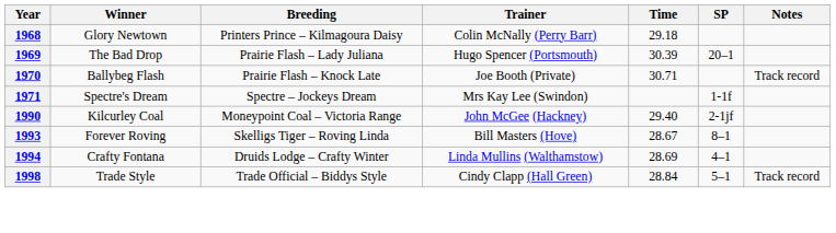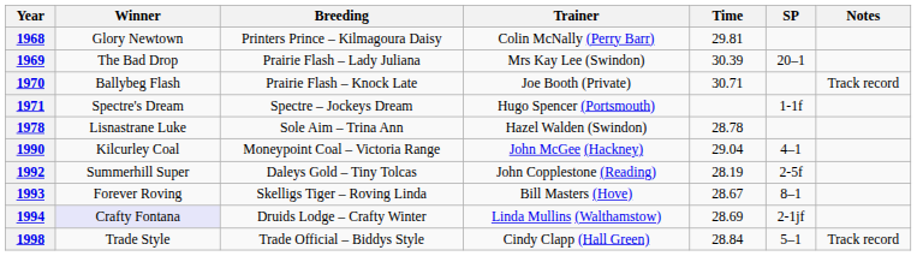1968 | Time: 29.18 -> 29.81
1969 | Trainer: Hugo Spencer (Portsmouth) -> Mrs Kay Lee (Swindon)
1971 | Trainer: Mrs Kay Lee (Swindon) -> Hugo Spencer (Portsmouth)
+ row: 1978 | Lisnastrane Luke | Sole Aim – Trina Ann | Hazel Walden (Swindon) | 28.78
1990 | Time: 29.40 -> 29.04
1990 | SP: 2-1jf -> 4–1
+ row: 1992 | Summerhill Super | Daleys Gold – Tiny Tolcas | John Copplestone (Reading) | 28.19 | 2-5f
1994 | Winner: no background -> lavender background
1994 | SP: 4–1 -> 2-1jf
